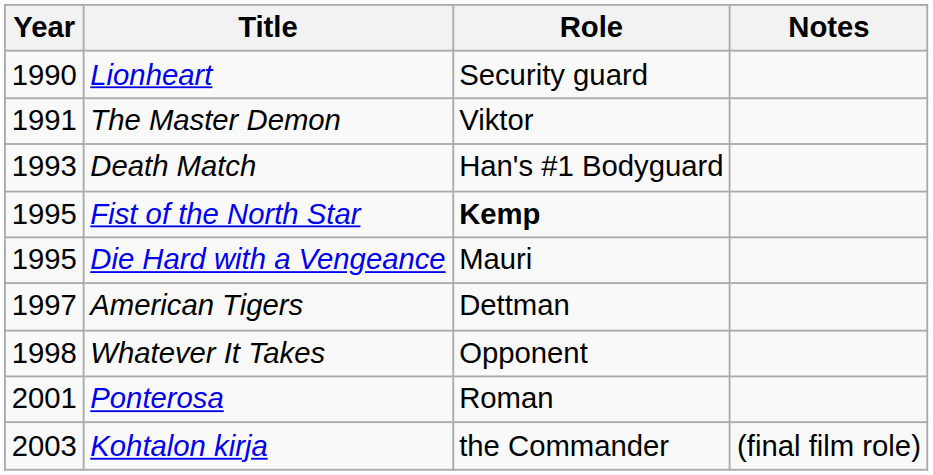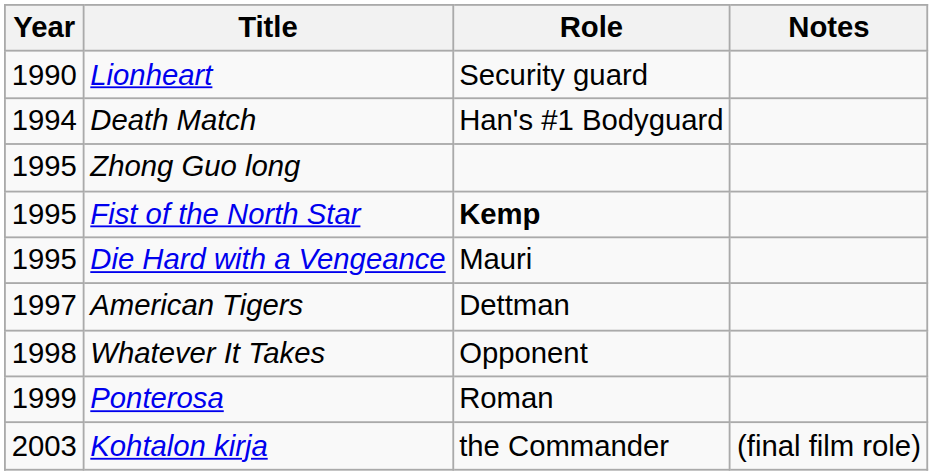- row: 1991 | The Master Demon | Viktor
Death Match | Year: 1993 -> 1994
+ row: 1995 | Zhong Guo long
Ponterosa | Year: 2001 -> 1999
